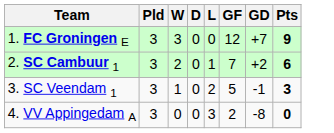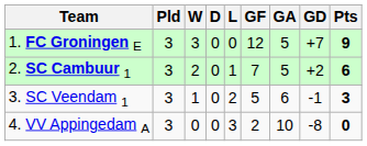+ column: GA | 5 | 5 | 6 | 10
